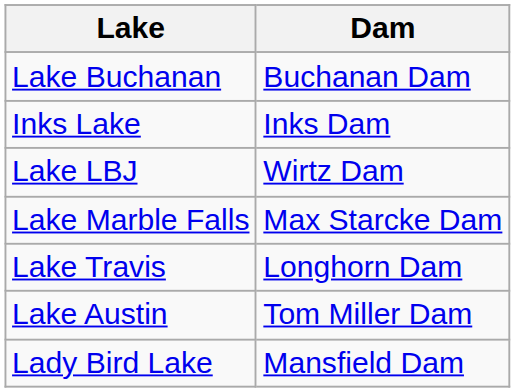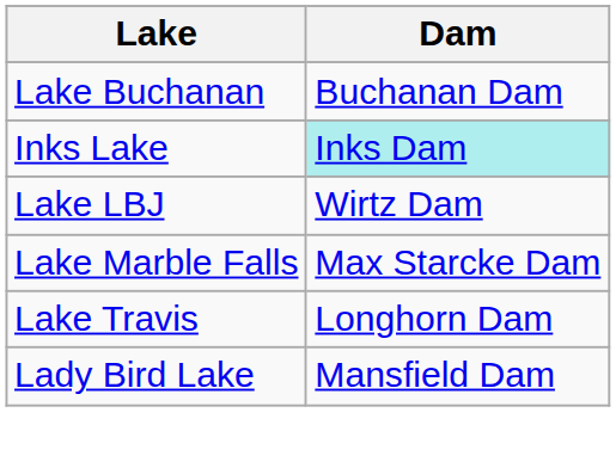Inks Lake | Dam: no background -> paleturquoise background
- row: Lake Austin | Tom Miller Dam
